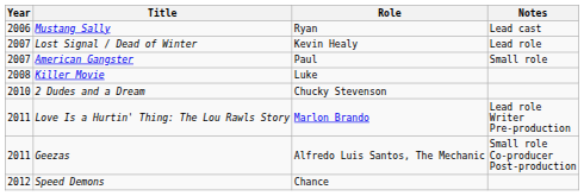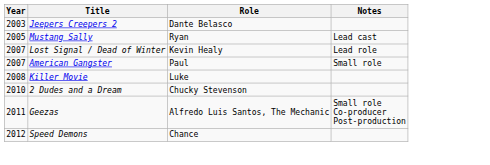+ row: 2003 | Jeepers Creepers 2 | Dante Belasco
Mustang Sally | Year: 2006 -> 2005
- row: 2011 | Love Is a Hurtin' Thing: The Lou Rawls Story | Marlon Brando | Lead role Writer Pre-production
